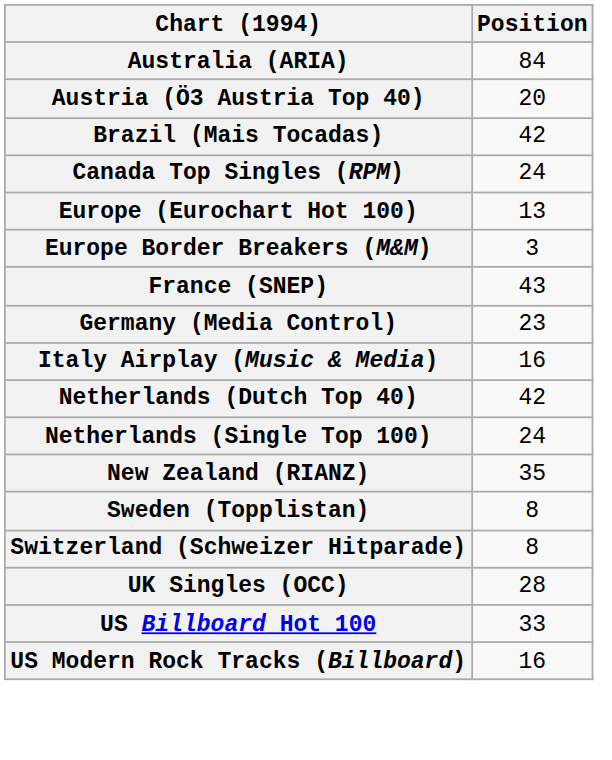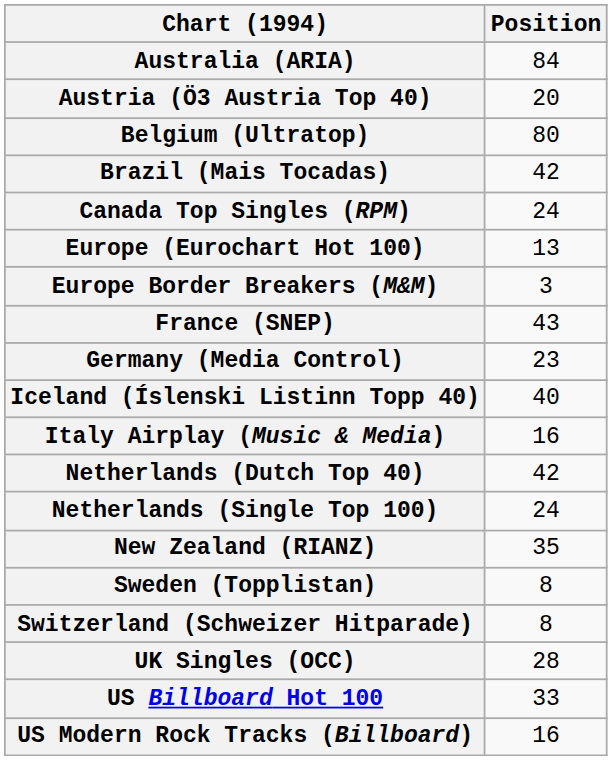+ row: Belgium (Ultratop) | 80
+ row: Iceland (Íslenski Listinn Topp 40) | 40
